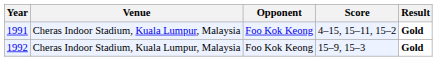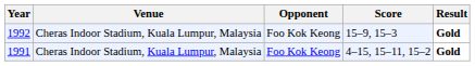rows swapped: 1991 <-> 1992
